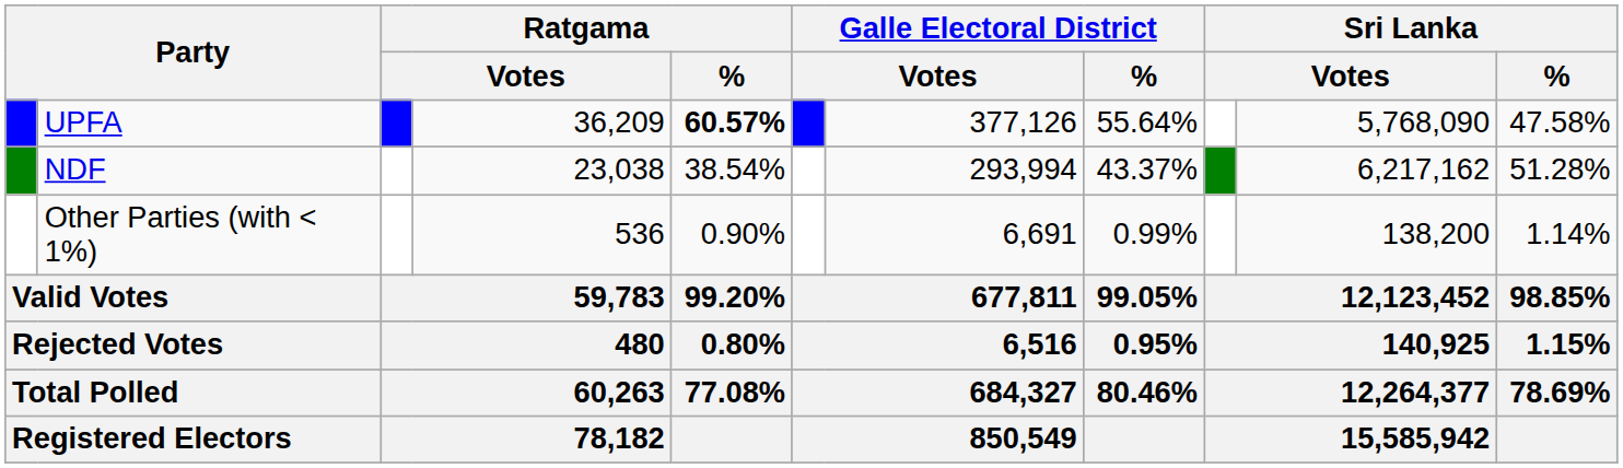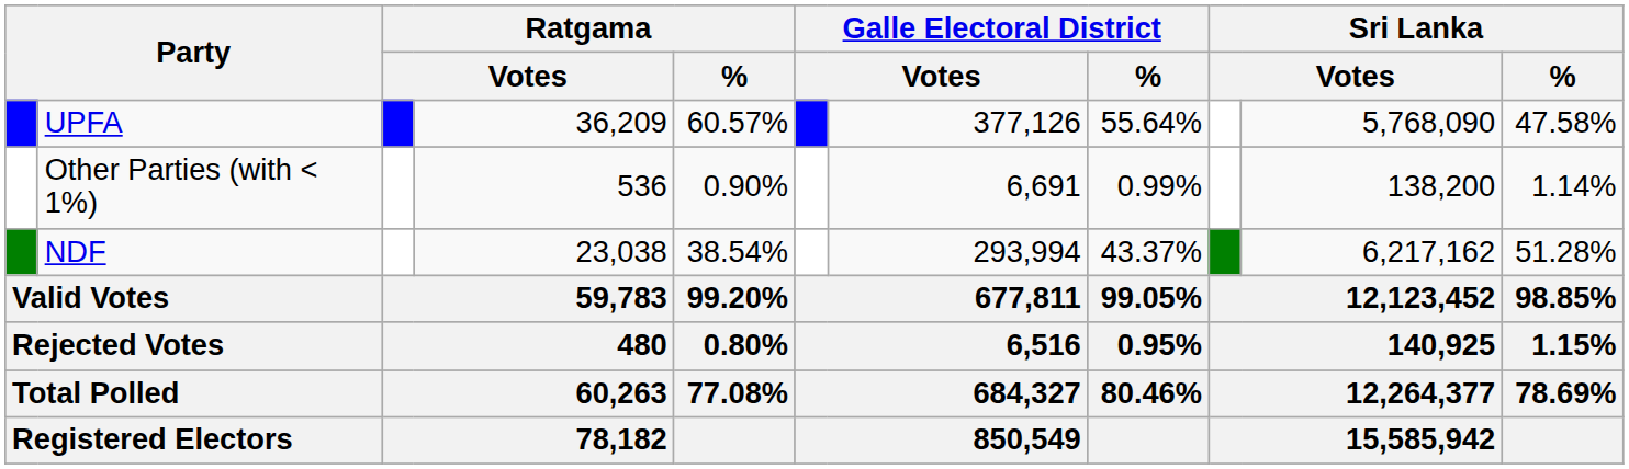UPFA | Ratgama / %: bold -> normal
rows swapped: NDF <-> Other Parties (with < 1%)
